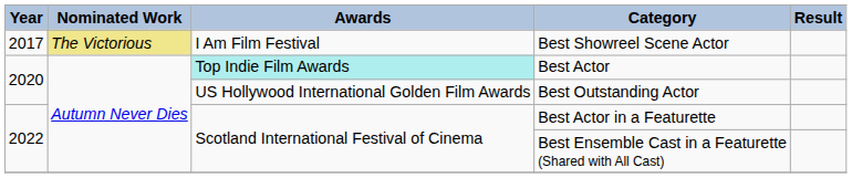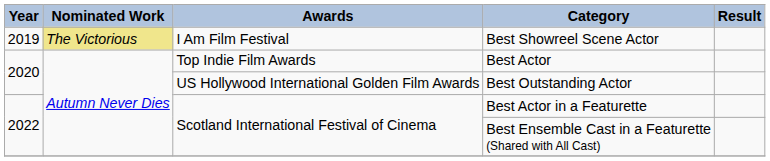Best Showreel Scene Actor | Year: 2017 -> 2019
Best Actor | Awards: paleturquoise background -> no background
